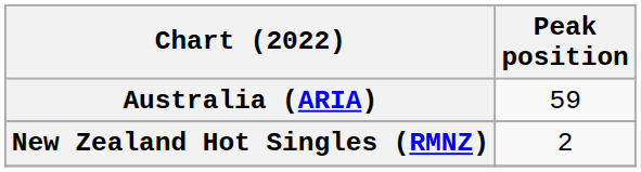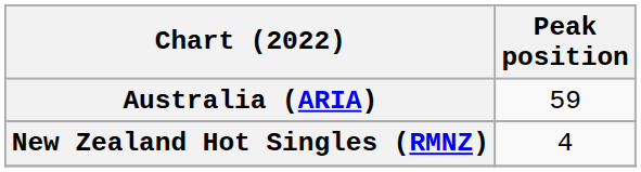New Zealand Hot Singles (RMNZ) | Peak position: 2 -> 4
